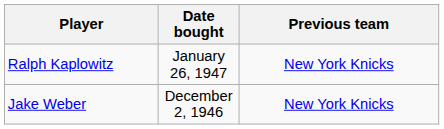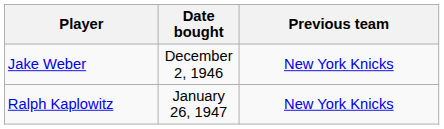rows swapped: Jake Weber <-> Ralph Kaplowitz
